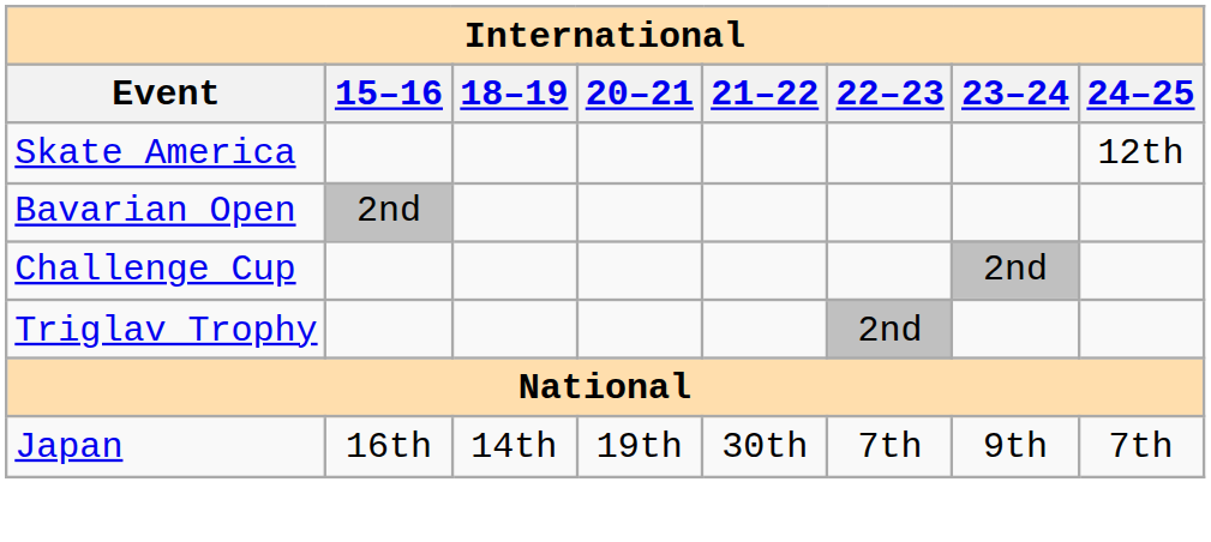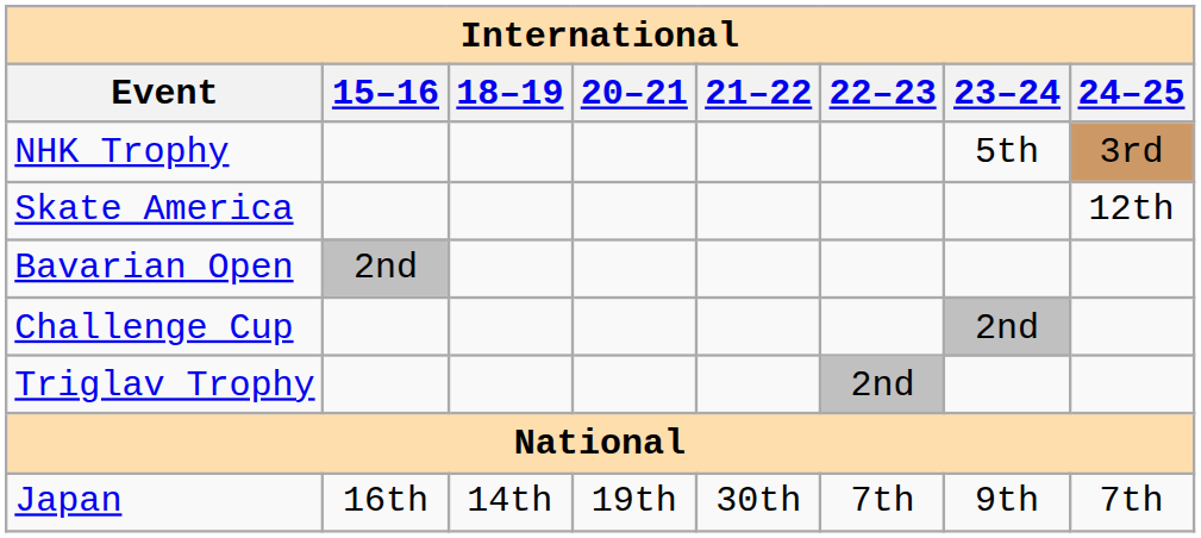+ row: NHK Trophy | 5th | 3rd
